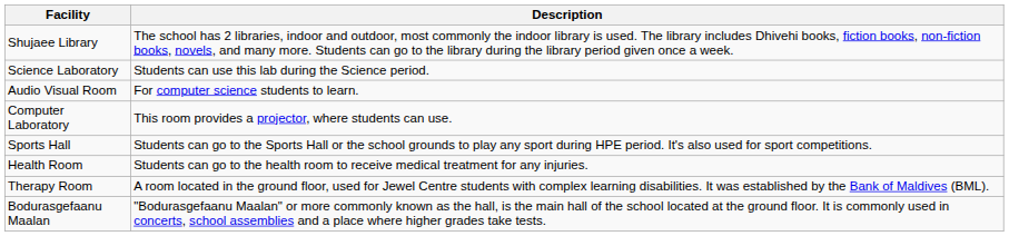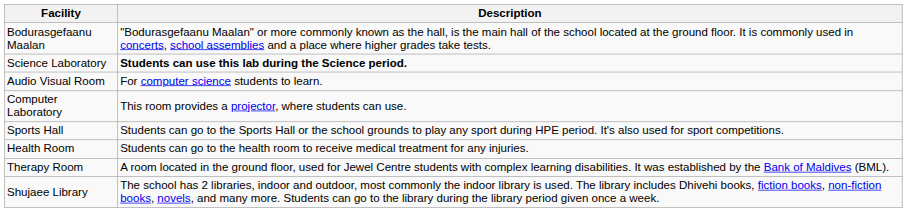rows swapped: Shujaee Library <-> Bodurasgefaanu Maalan
Science Laboratory | Description: normal -> bold
